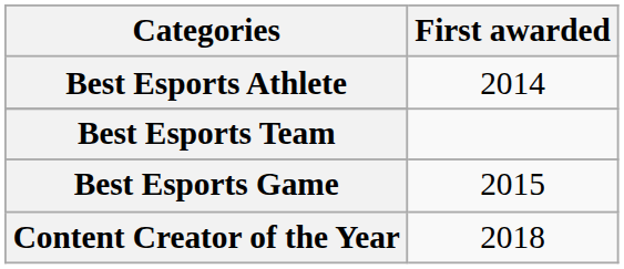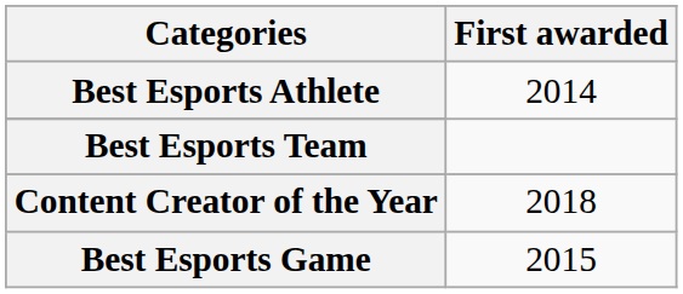rows swapped: Best Esports Game <-> Content Creator of the Year
